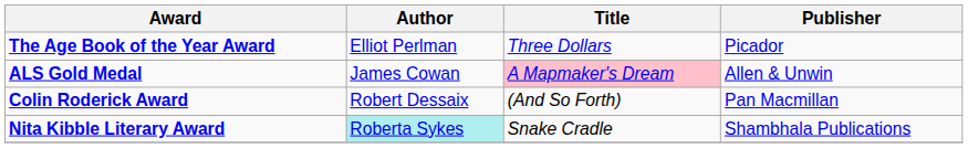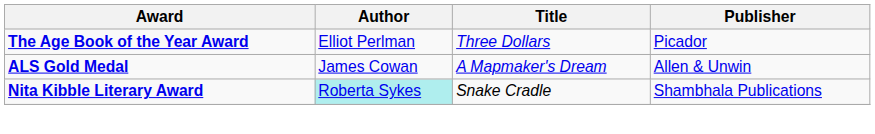ALS Gold Medal | Title: pink background -> no background
- row: Colin Roderick Award | Robert Dessaix | (And So Forth) | Pan Macmillan
